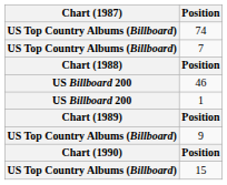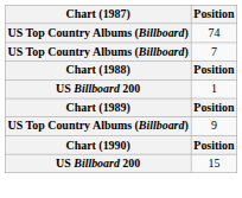- row: US Billboard 200 | 46
15 | Chart (1987): US Top Country Albums (Billboard) -> US Billboard 200
